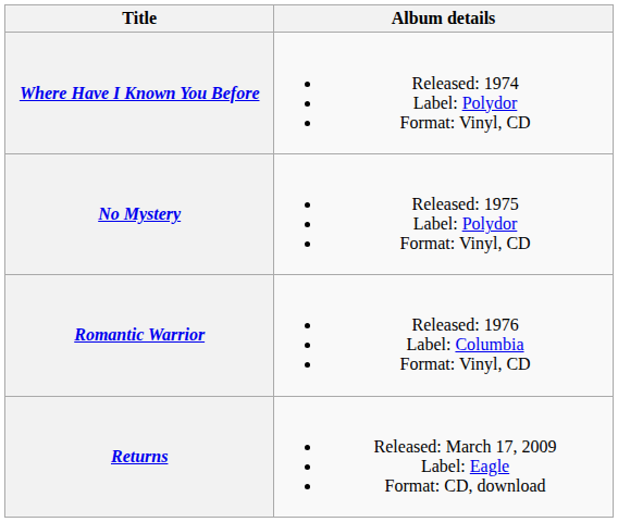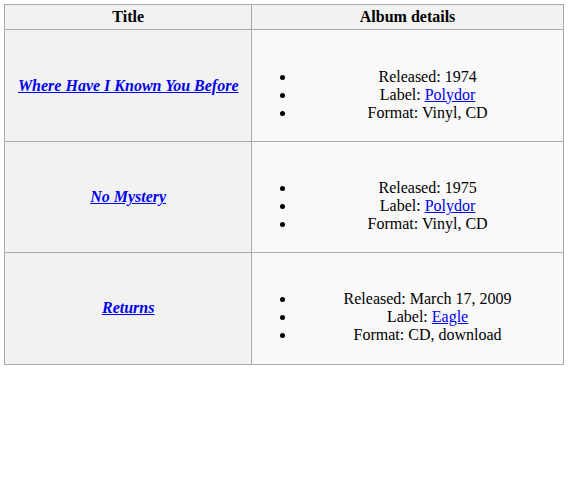- row: Romantic Warrior | Released: 1976 Label: Columbia Format: Vinyl, CD
